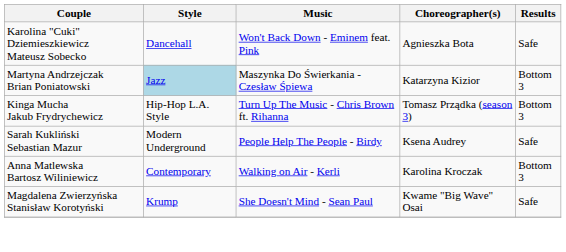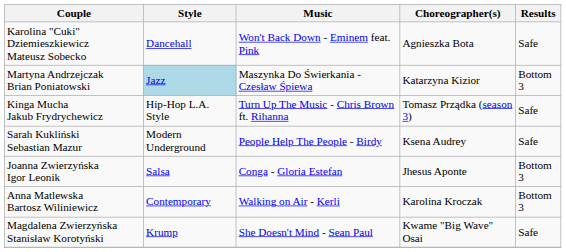Kinga Mucha Jakub Frydrychewicz | Results: Bottom 3 -> Safe
+ row: Joanna Zwierzyńska Igor Leonik | Salsa | Conga - Gloria Estefan | Jhesus Aponte | Bottom 3
